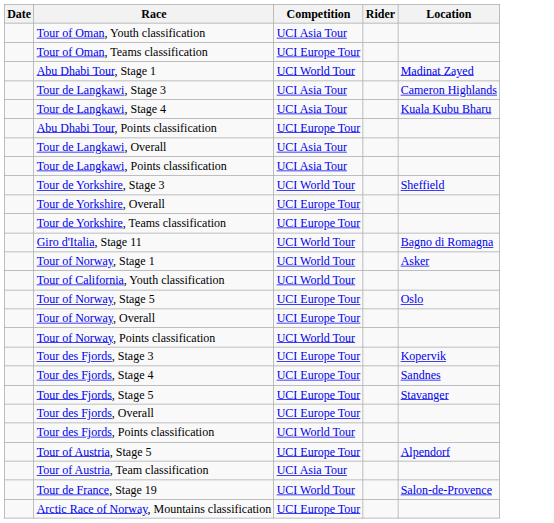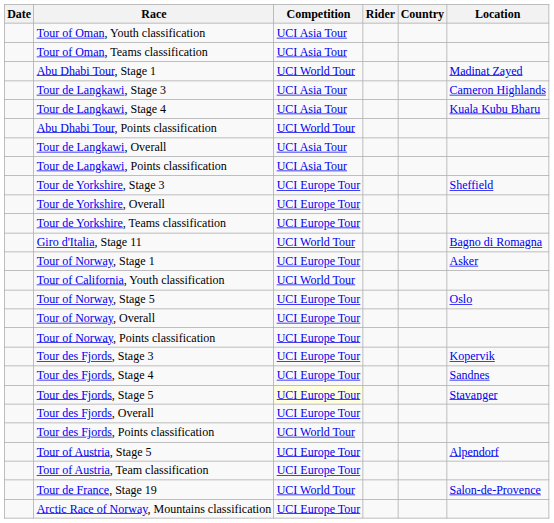+ column: Country
Tour of Oman, Teams classification | Competition: UCI Europe Tour -> UCI Asia Tour
Abu Dhabi Tour, Points classification | Competition: UCI Europe Tour -> UCI World Tour
Tour de Yorkshire, Stage 3 | Competition: UCI World Tour -> UCI Europe Tour
Tour of Norway, Stage 1 | Competition: UCI World Tour -> UCI Europe Tour
Tour of Norway, Points classification | Competition: UCI World Tour -> UCI Europe Tour
Tour des Fjords, Stage 5 | Competition: no background -> lightyellow background
Tour of Austria, Team classification | Competition: UCI Asia Tour -> UCI Europe Tour
